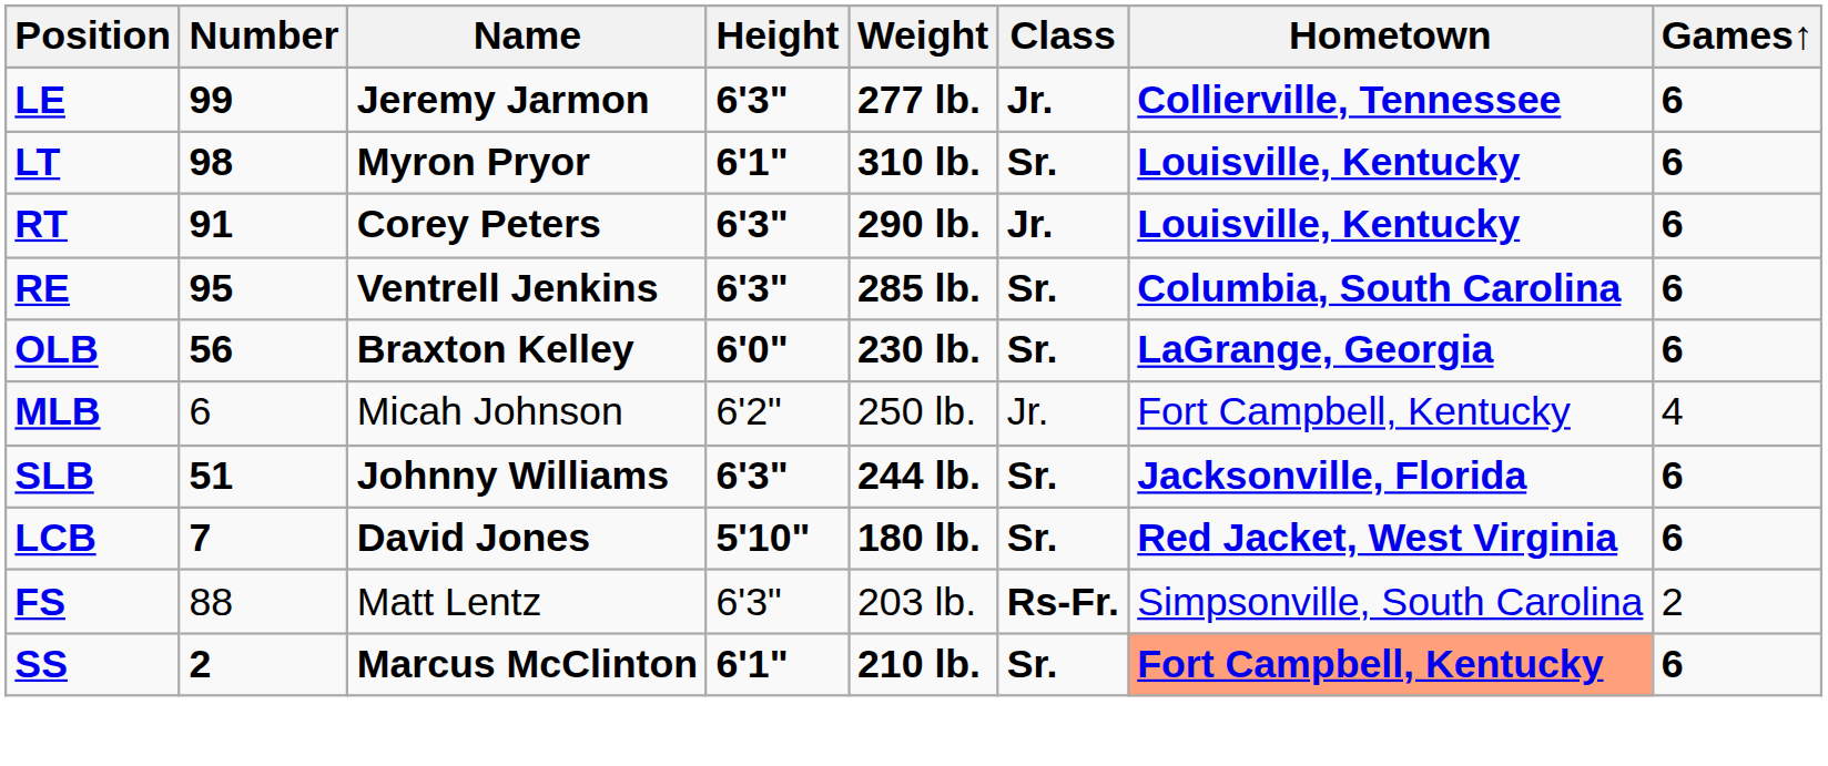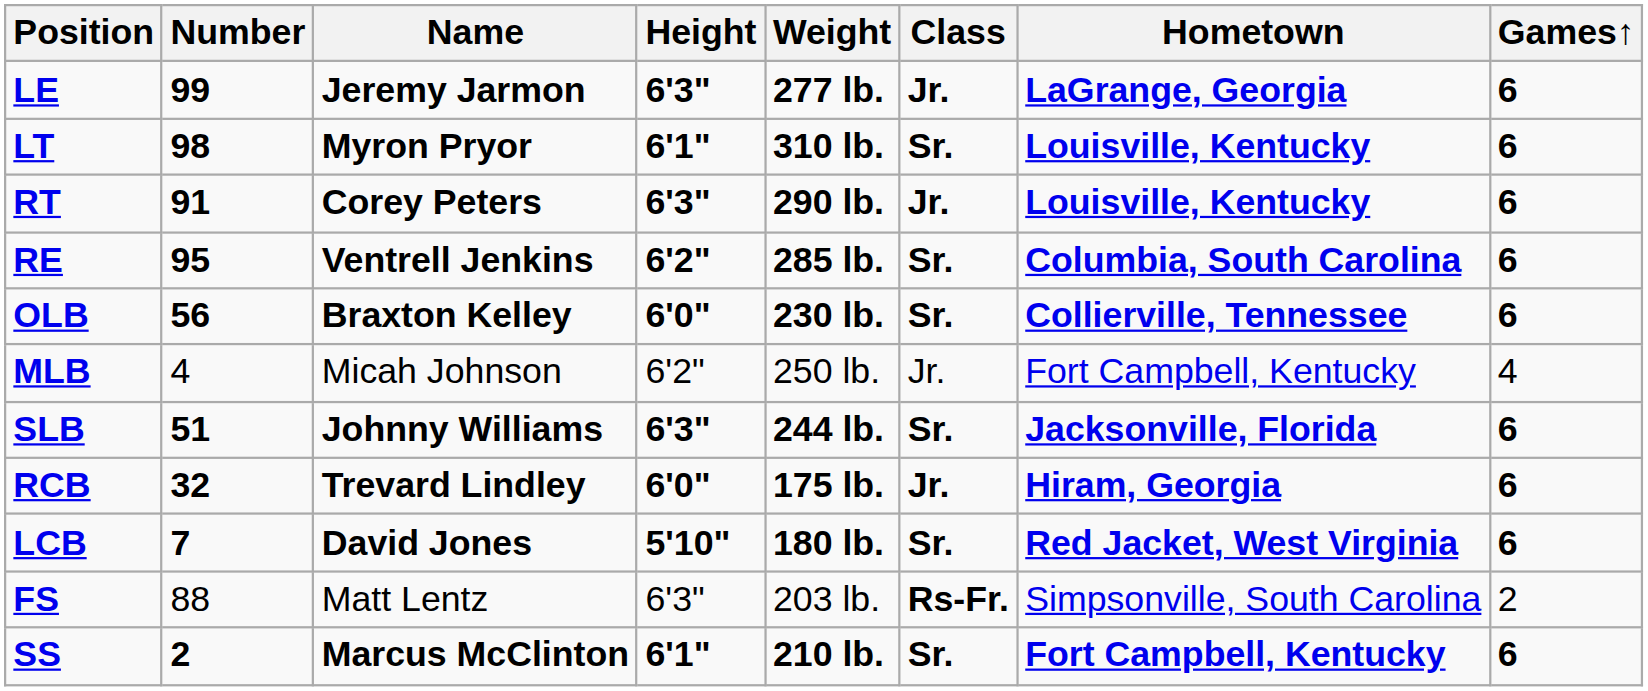LE | Hometown: Collierville, Tennessee -> LaGrange, Georgia
RE | Height: 6'3" -> 6'2"
OLB | Hometown: LaGrange, Georgia -> Collierville, Tennessee
MLB | Number: 6 -> 4
+ row: RCB | 32 | Trevard Lindley | 6'0" | 175 lb. | Jr. | Hiram, Georgia | 6
SS | Hometown: lightsalmon background -> no background
